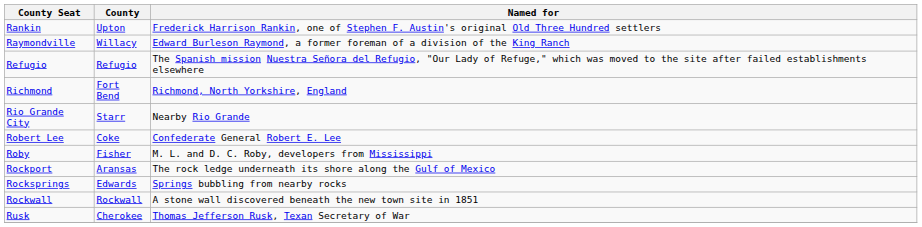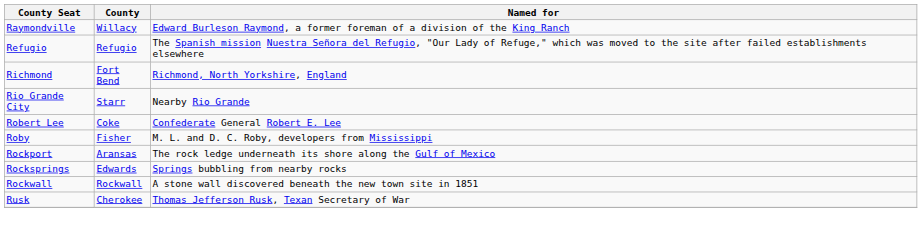- row: Rankin | Upton | Frederick Harrison Rankin, one of Stephen F. Austin's original Old Three Hundred settlers
